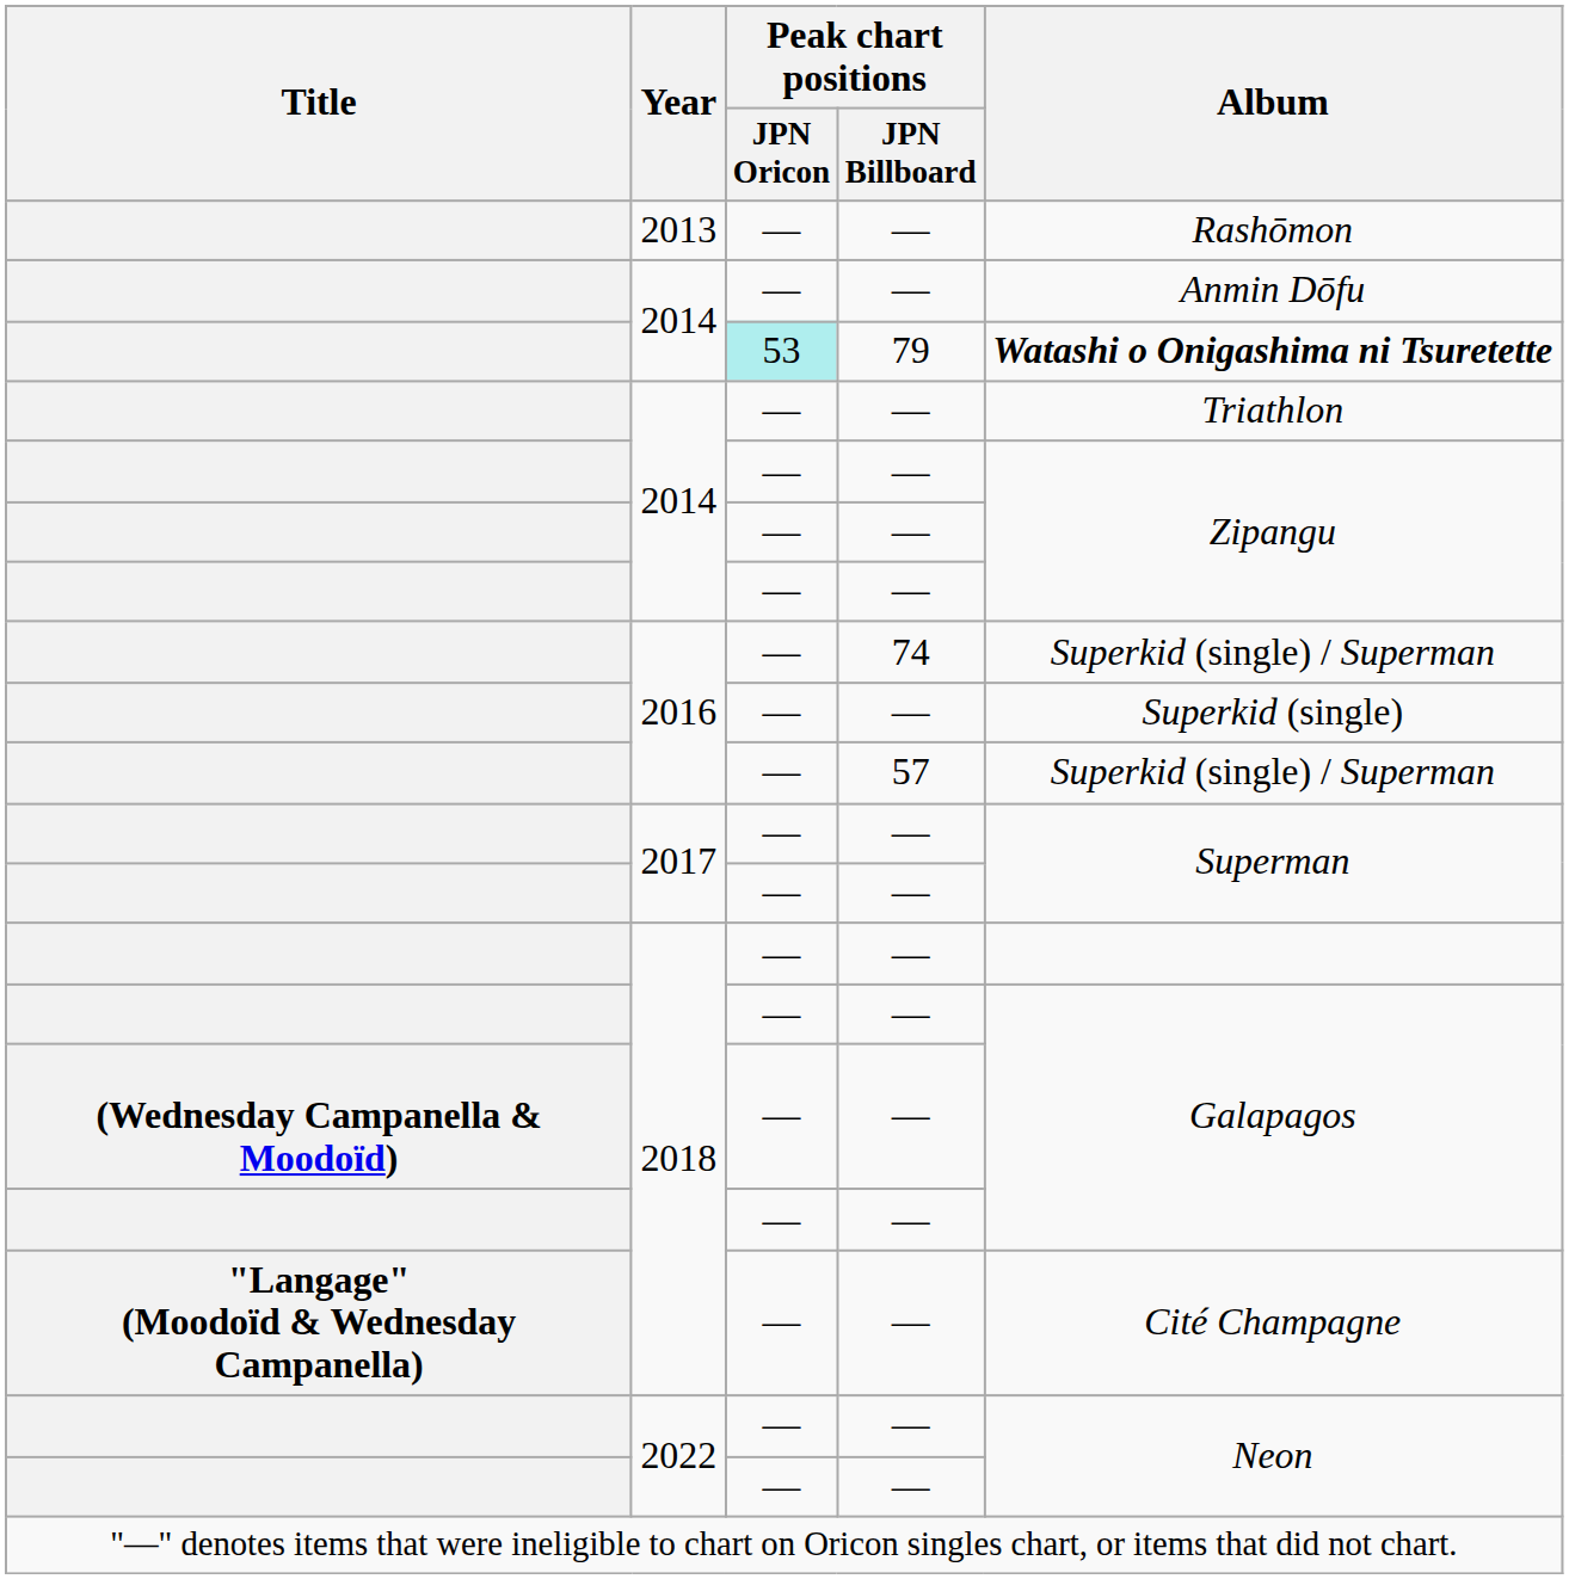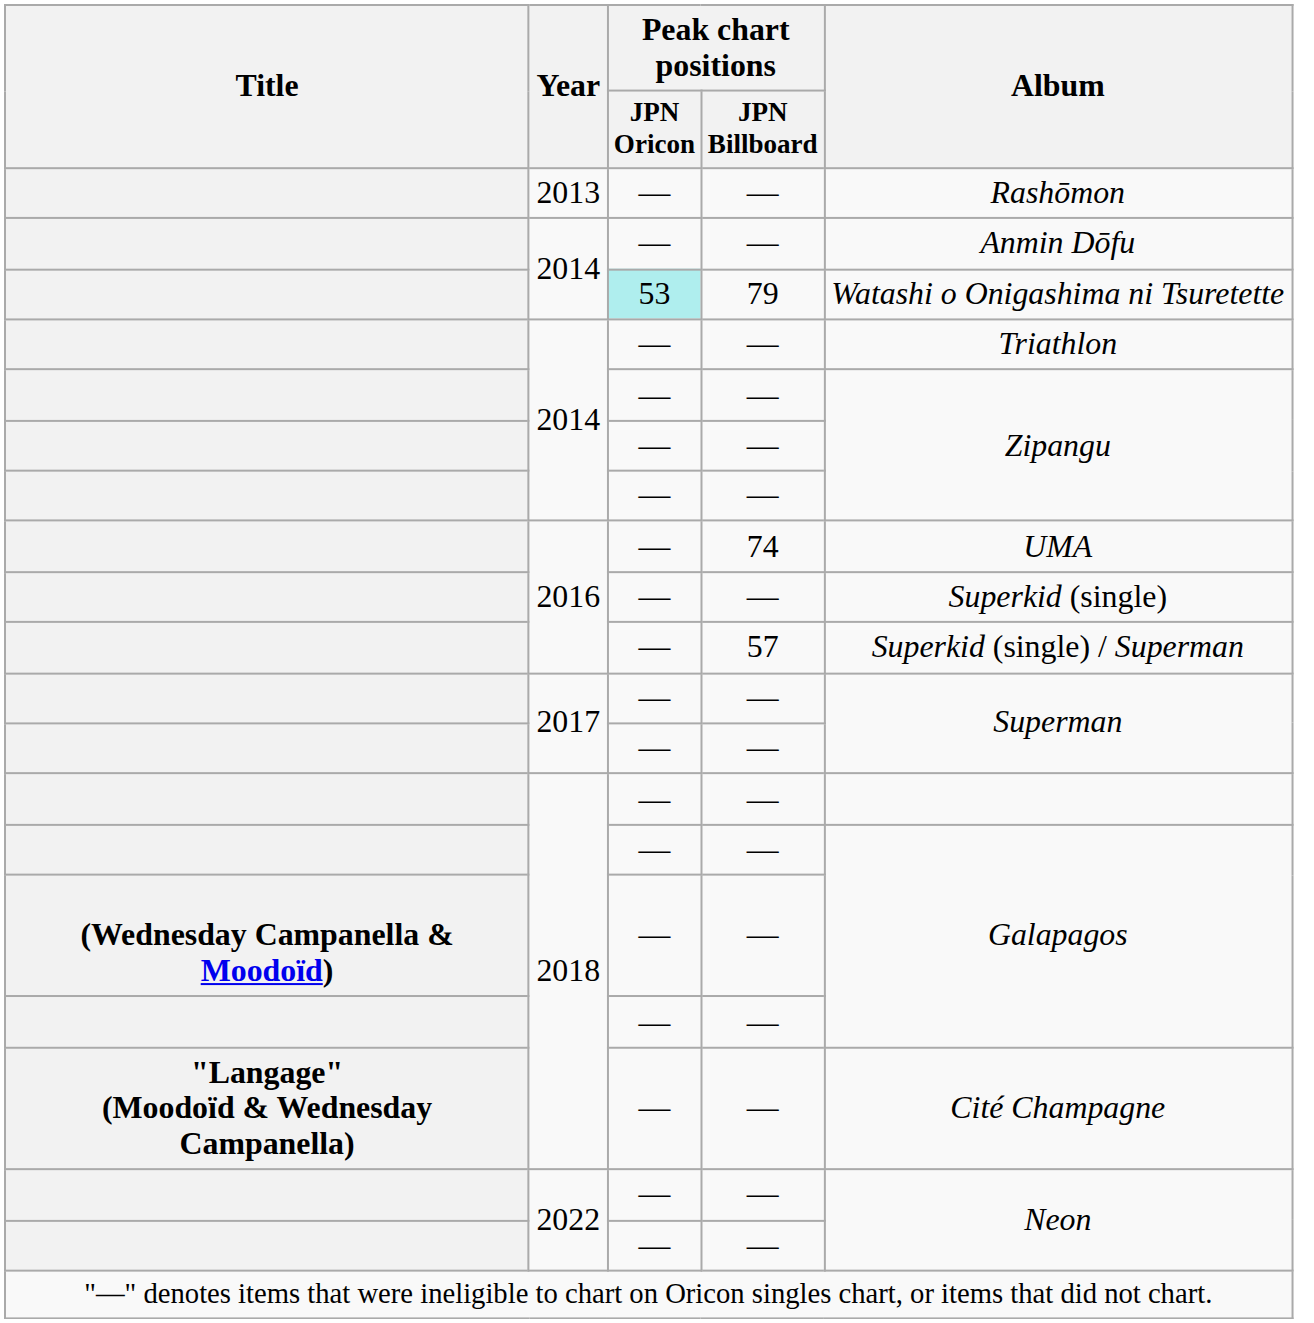2014 / 79 | Album: bold -> normal
2016 / 74 | Album: Superkid (single) / Superman -> UMA
